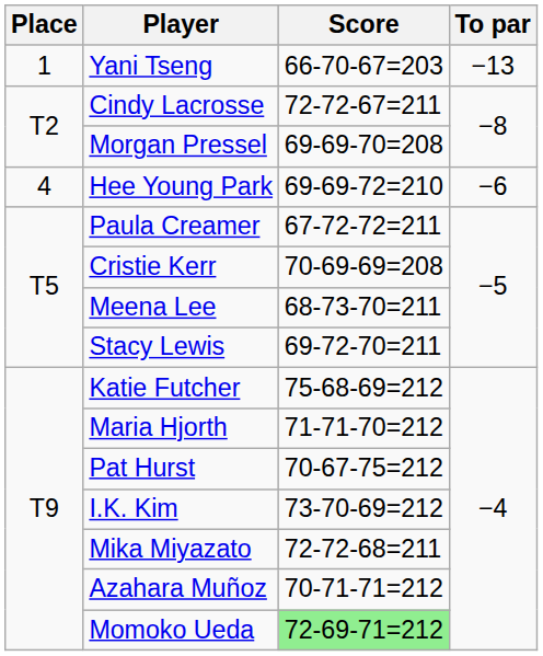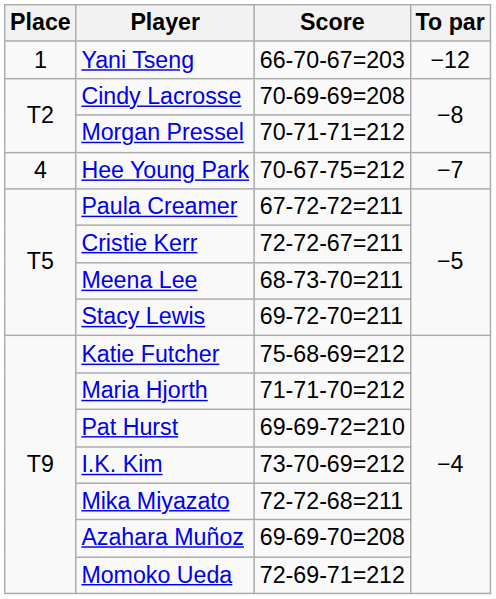Yani Tseng | To par: −13 -> −12
Cindy Lacrosse | Score: 72-72-67=211 -> 70-69-69=208
Morgan Pressel | Score: 69-69-70=208 -> 70-71-71=212
Hee Young Park | Score: 69-69-72=210 -> 70-67-75=212
Hee Young Park | To par: −6 -> −7
Cristie Kerr | Score: 70-69-69=208 -> 72-72-67=211
Pat Hurst | Score: 70-67-75=212 -> 69-69-72=210
Azahara Muñoz | Score: 70-71-71=212 -> 69-69-70=208
Momoko Ueda | Score: lightgreen background -> no background
